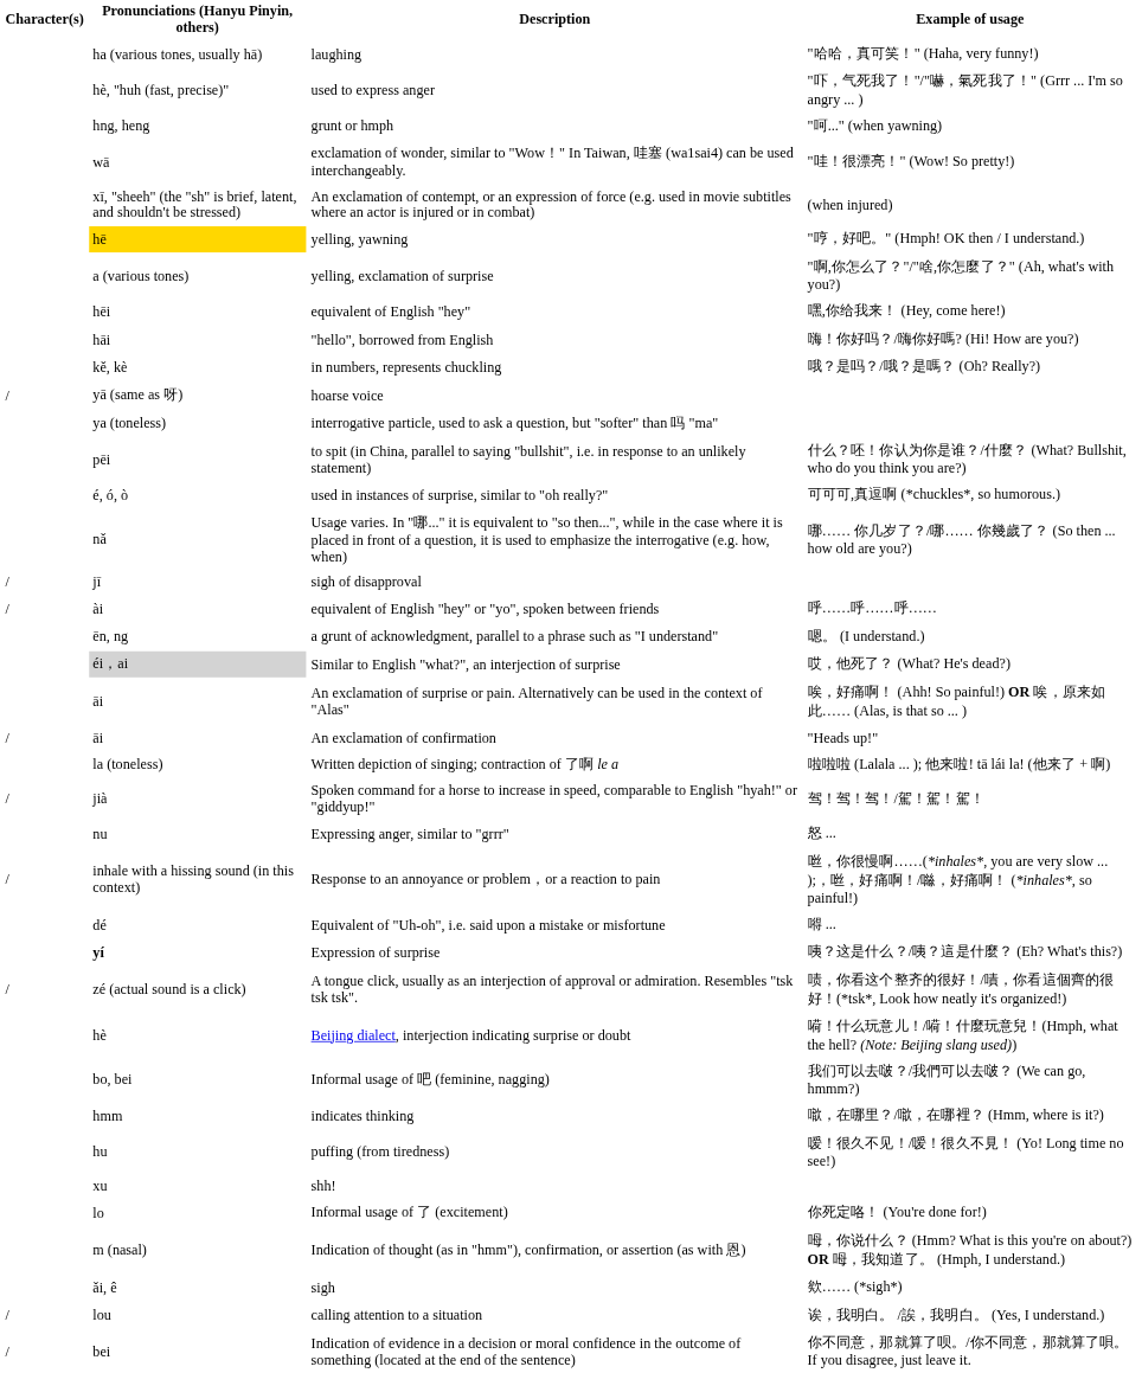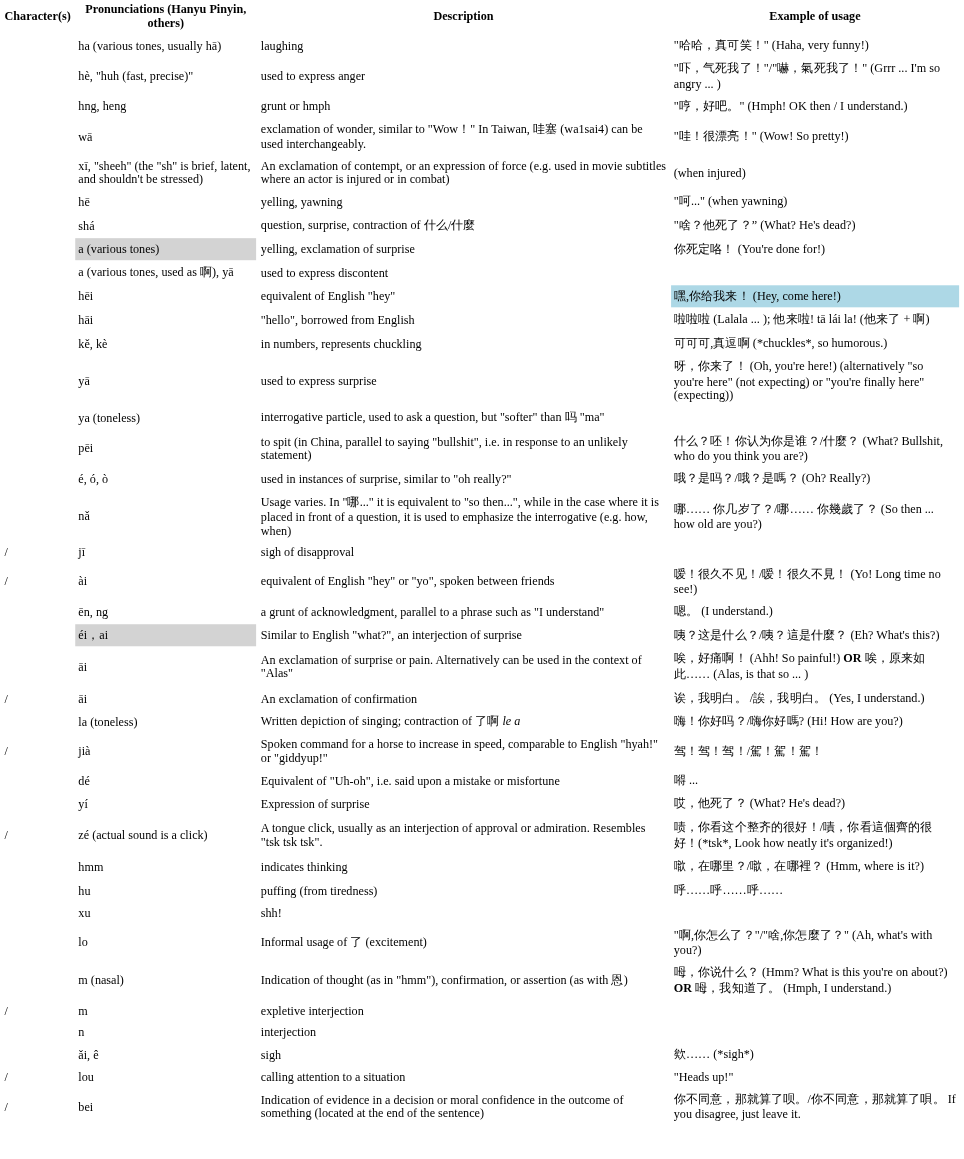grunt or hmph | Example of usage: "呵..." (when yawning) -> "哼，好吧。" (Hmph! OK then / I understand.)
yelling, yawning | Pronunciations (Hanyu Pinyin, others): gold background -> no background
yelling, yawning | Example of usage: "哼，好吧。" (Hmph! OK then / I understand.) -> "呵..." (when yawning)
+ row: shá | question, surprise, contraction of 什么/什麼 | "啥？他死了？” (What? He's dead?)
yelling, exclamation of surprise | Pronunciations (Hanyu Pinyin, others): no background -> lightgrey background
yelling, exclamation of surprise | Example of usage: "啊,你怎么了？"/"啥,你怎麼了？" (Ah, what's with you?) -> 你死定咯！ (You're done for!)
+ row: a (various tones, used as 啊), yā | used to express discontent
equivalent of English "hey" | Example of usage: no background -> lightblue background
"hello", borrowed from English | Example of usage: 嗨！你好吗？/嗨你好嗎? (Hi! How are you?) -> 啦啦啦 (Lalala ... ); 他来啦! tā lái la! (他来了 + 啊)
in numbers, represents chuckling | Example of usage: 哦？是吗？/哦？是嗎？ (Oh? Really?) -> 可可可,真逗啊 (*chuckles*, so humorous.)
- row: / | yā (same as 呀) | hoarse voice
+ row: yā | used to express surprise | 呀，你来了！ (Oh, you're here!) (alternatively "so you're here" (not expecting) or "you're finally here" (expecting))
used in instances of surprise, similar to "oh really?" | Example of usage: 可可可,真逗啊 (*chuckles*, so humorous.) -> 哦？是吗？/哦？是嗎？ (Oh? Really?)
equivalent of English "hey" or "yo", spoken between friends | Example of usage: 呼……呼……呼…… -> 嗳！很久不见！/嗳！很久不見！ (Yo! Long time no see!)
Similar to English "what?", an interjection of surprise | Example of usage: 哎，他死了？ (What? He's dead?) -> 咦？这是什么？/咦？這是什麼？ (Eh? What's this?)
An exclamation of confirmation | Example of usage: "Heads up!" -> 诶，我明白。 /誒，我明白。 (Yes, I understand.)
Written depiction of singing; contraction of 了啊 le a | Example of usage: 啦啦啦 (Lalala ... ); 他来啦! tā lái la! (他来了 + 啊) -> 嗨！你好吗？/嗨你好嗎? (Hi! How are you?)
- row: nu | Expressing anger, similar to "grrr" | 怒 ...
- row: / | inhale with a hissing sound (in this context) | Response to an annoyance or problem，or a reaction to pain | 咝，你很慢啊……(*inhales*, you are very slow ... );，咝，好痛啊！/噝，好痛啊！ (*inhales*, so painful!)
Expression of surprise | Pronunciations (Hanyu Pinyin, others): bold -> normal
Expression of surprise | Example of usage: 咦？这是什么？/咦？這是什麼？ (Eh? What's this?) -> 哎，他死了？ (What? He's dead?)
- row: hè | Beijing dialect, interjection indicating surprise or doubt | 嗬！什么玩意儿！/嗬！什麼玩意兒！(Hmph, what the hell? (Note: Beijing slang used))
- row: bo, bei | Informal usage of 吧 (feminine, nagging) | 我们可以去啵？/我們可以去啵？ (We can go, hmmm?)
puffing (from tiredness) | Example of usage: 嗳！很久不见！/嗳！很久不見！ (Yo! Long time no see!) -> 呼……呼……呼……
Informal usage of 了 (excitement) | Example of usage: 你死定咯！ (You're done for!) -> "啊,你怎么了？"/"啥,你怎麼了？" (Ah, what's with you?)
+ row: / | m | expletive interjection
+ row: n | interjection
calling attention to a situation | Example of usage: 诶，我明白。 /誒，我明白。 (Yes, I understand.) -> "Heads up!"
